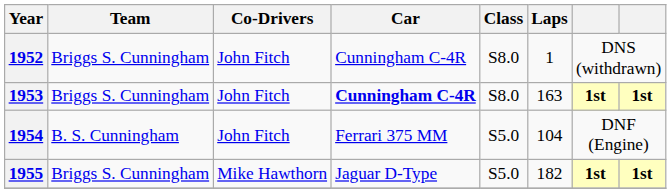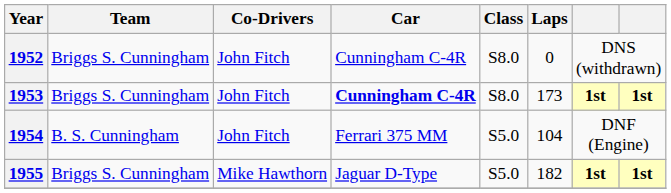1952 | Laps: 1 -> 0
1953 | Laps: 163 -> 173
